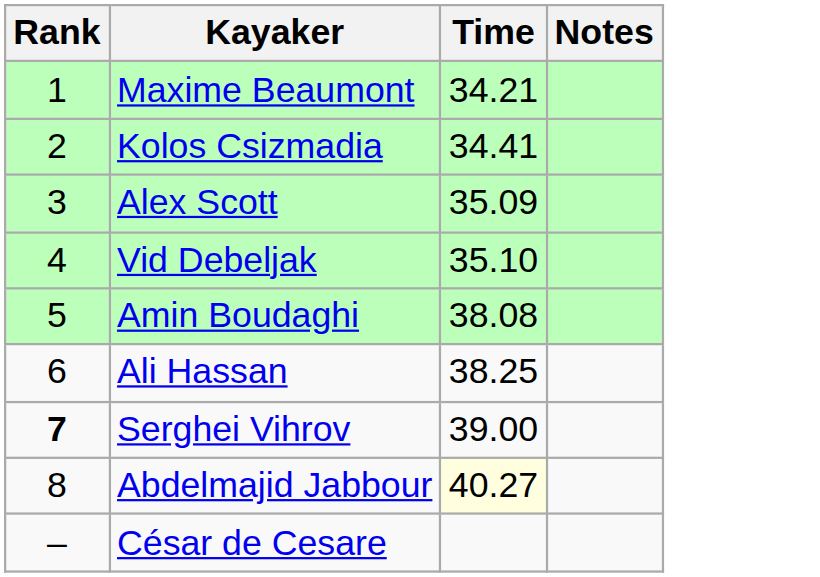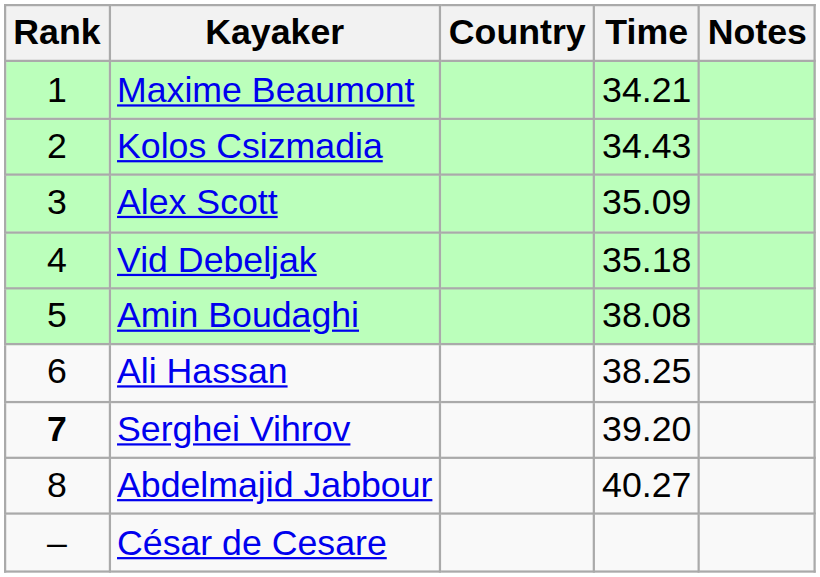+ column: Country
Kolos Csizmadia | Time: 34.41 -> 34.43
Vid Debeljak | Time: 35.10 -> 35.18
Serghei Vihrov | Time: 39.00 -> 39.20
Abdelmajid Jabbour | Time: lightyellow background -> no background
